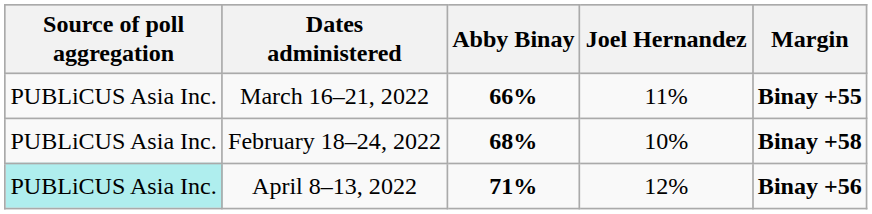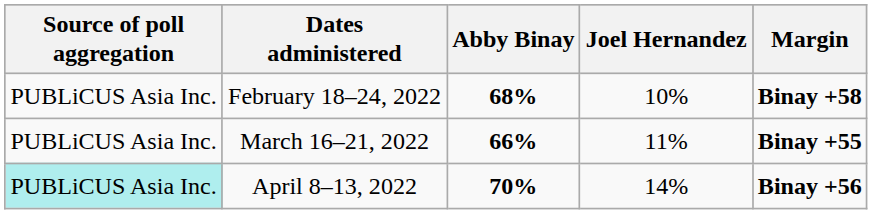rows swapped: February 18–24, 2022 <-> March 16–21, 2022
April 8–13, 2022 | Abby Binay: 71% -> 70%
April 8–13, 2022 | Joel Hernandez: 12% -> 14%
